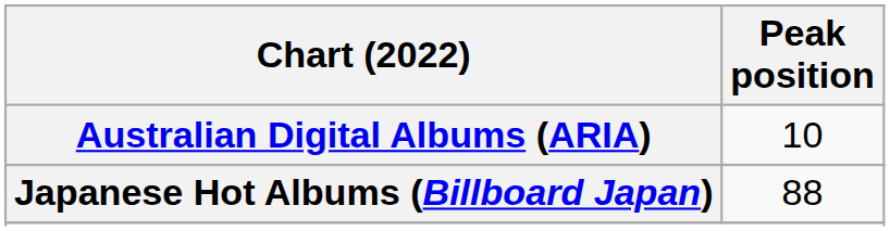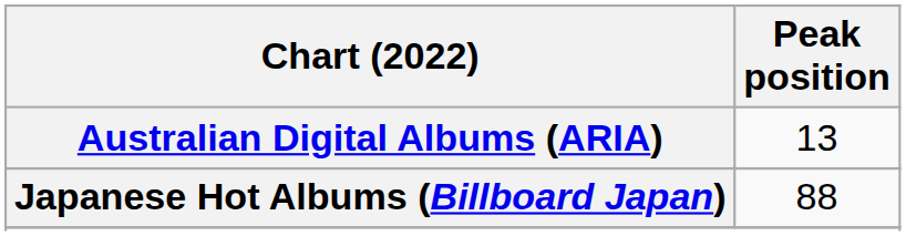Australian Digital Albums (ARIA) | Peak position: 10 -> 13
